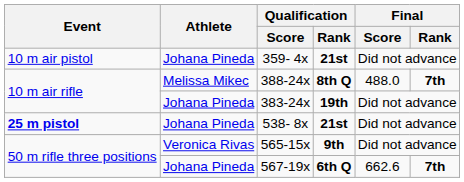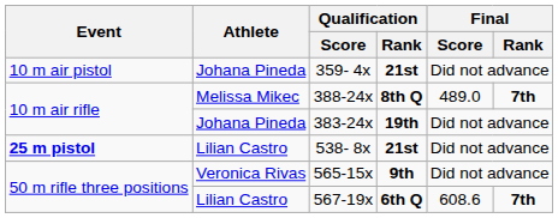388-24x | Final / Score: 488.0 -> 489.0
538- 8x | Athlete: Johana Pineda -> Lilian Castro
567-19x | Athlete: Johana Pineda -> Lilian Castro
567-19x | Final / Score: 662.6 -> 608.6
